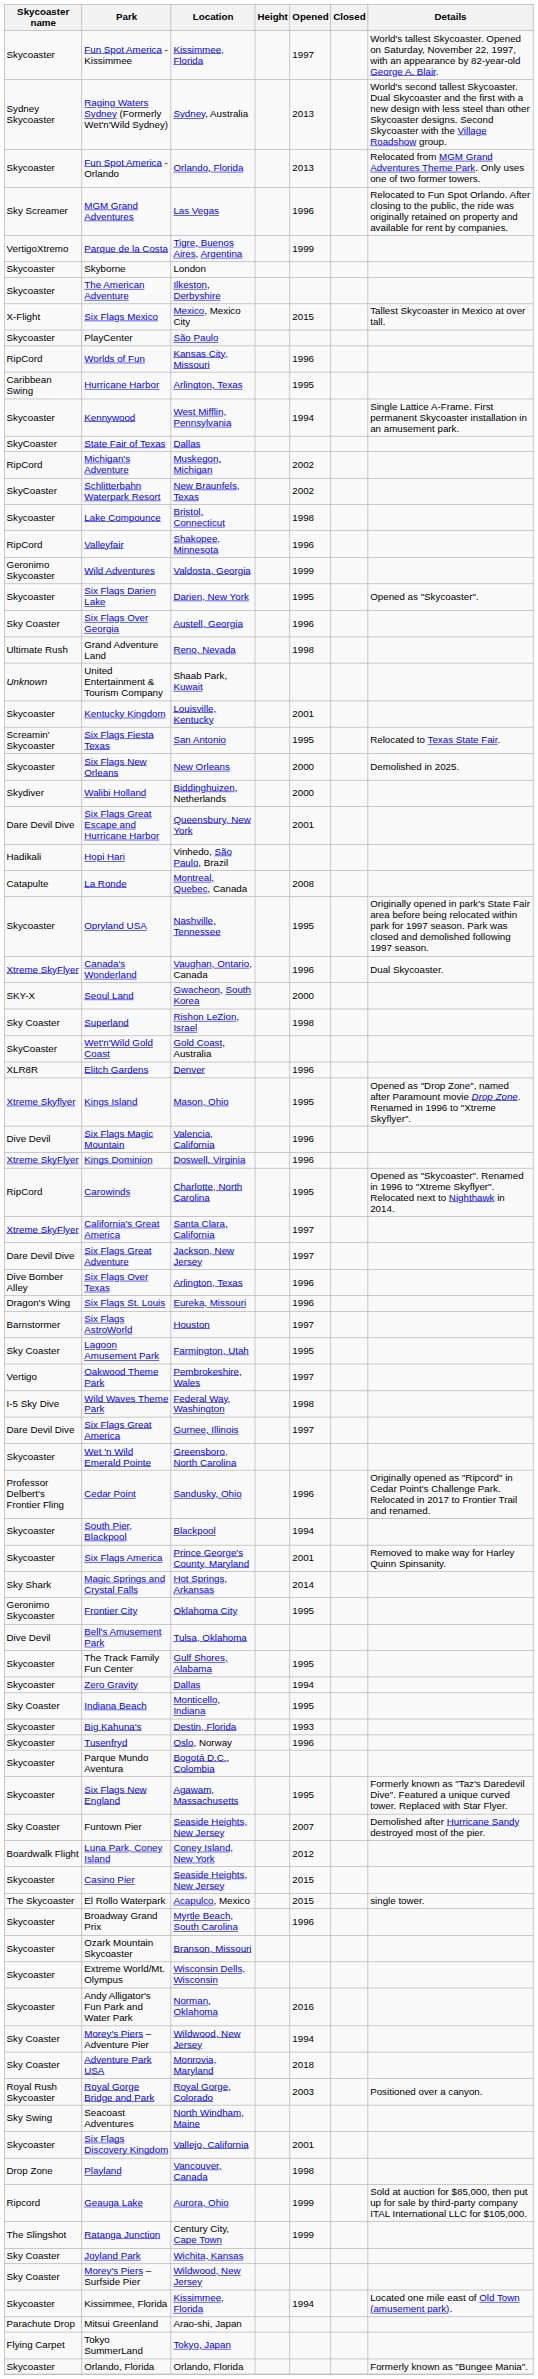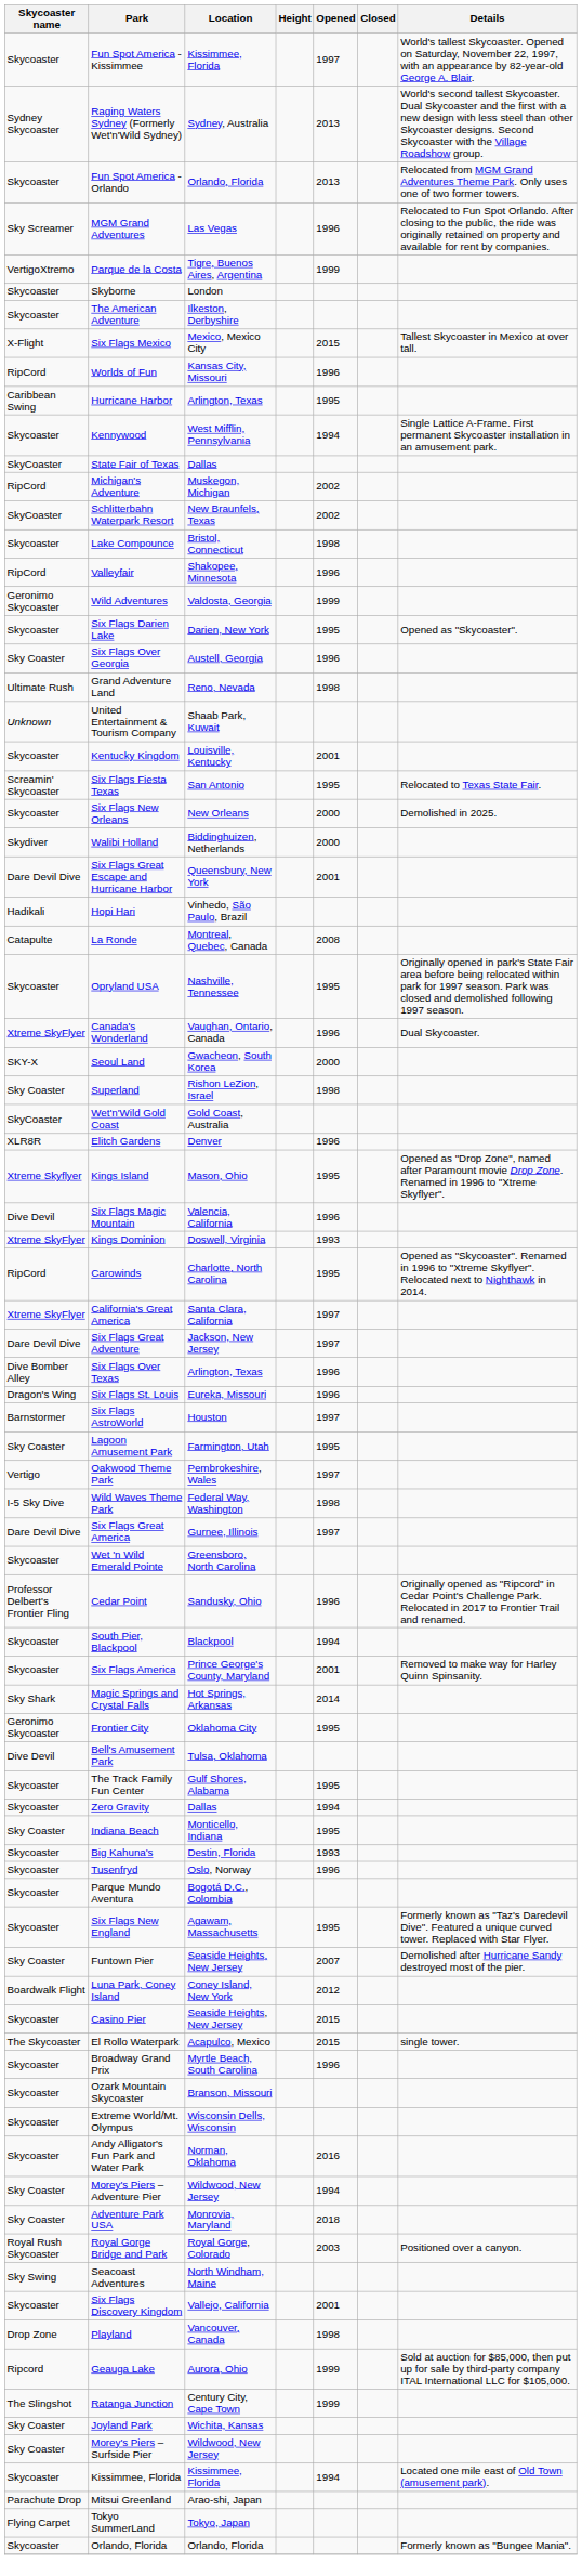- row: Skycoaster | PlayCenter | São Paulo
Kings Dominion | Opened: 1996 -> 1993
